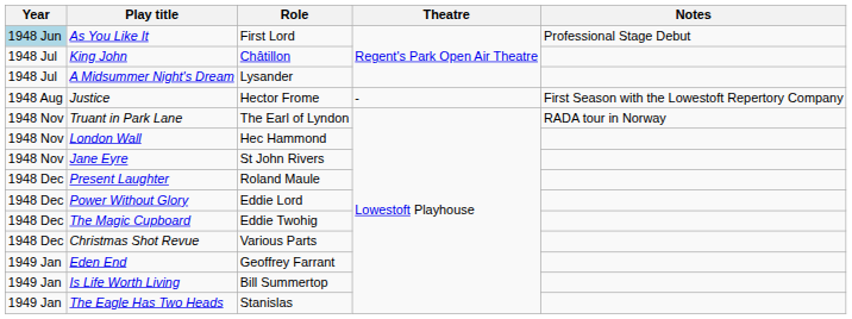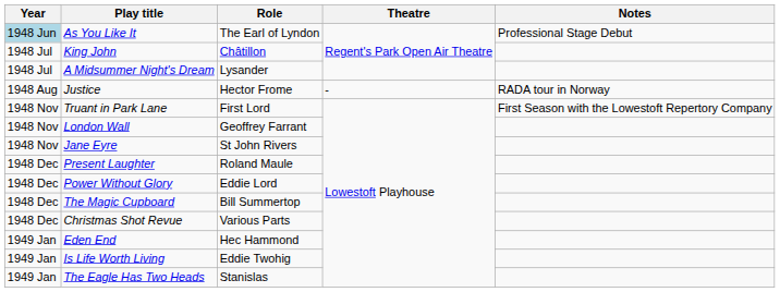As You Like It | Role: First Lord -> The Earl of Lyndon
Justice | Notes: First Season with the Lowestoft Repertory Company -> RADA tour in Norway
Truant in Park Lane | Role: The Earl of Lyndon -> First Lord
Truant in Park Lane | Notes: RADA tour in Norway -> First Season with the Lowestoft Repertory Company
London Wall | Role: Hec Hammond -> Geoffrey Farrant
The Magic Cupboard | Role: Eddie Twohig -> Bill Summertop
Eden End | Role: Geoffrey Farrant -> Hec Hammond
Is Life Worth Living | Role: Bill Summertop -> Eddie Twohig
